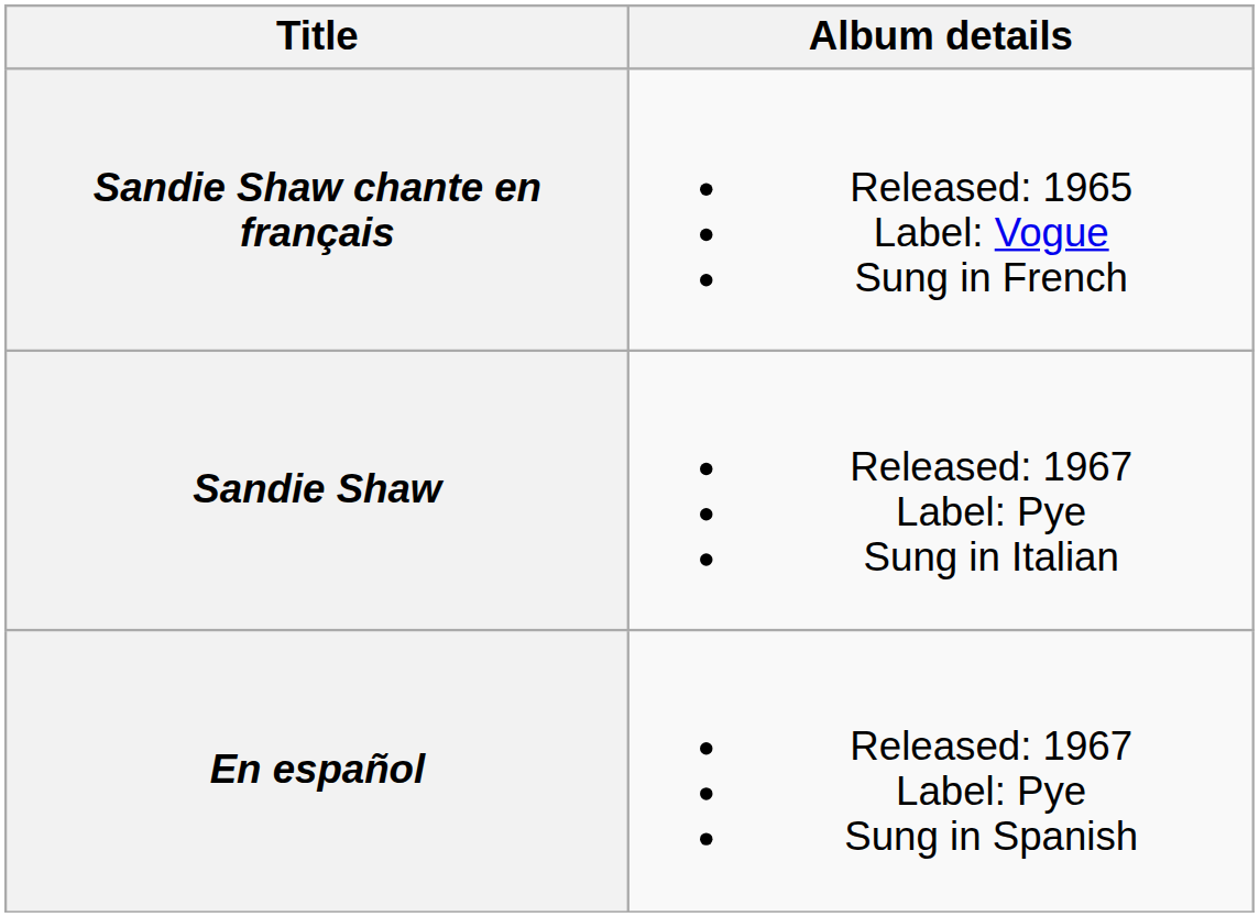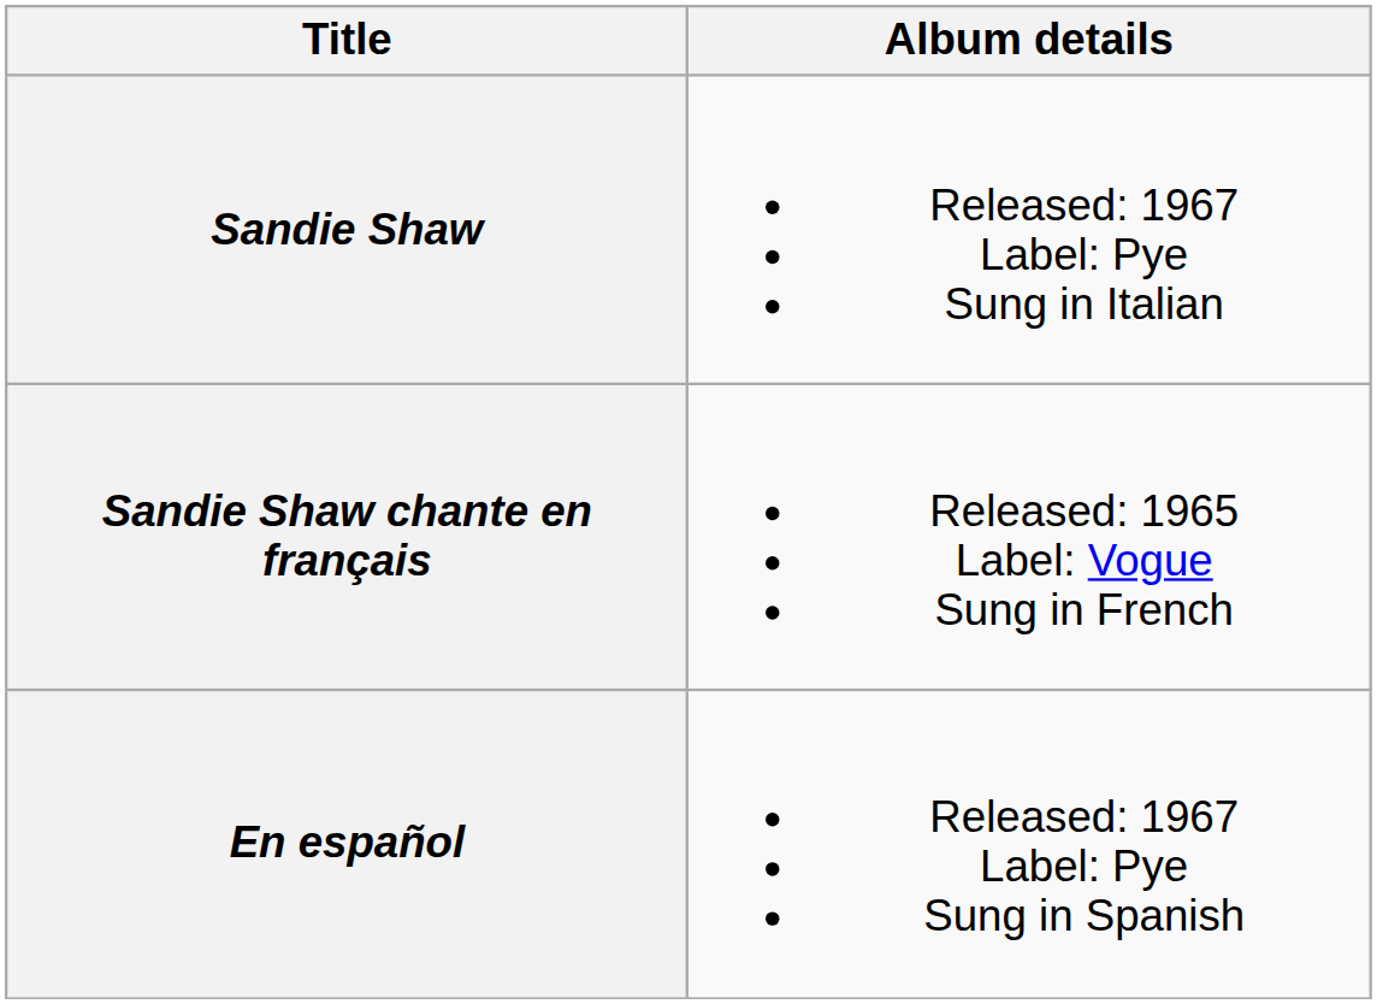rows swapped: Sandie Shaw chante en français <-> Sandie Shaw
